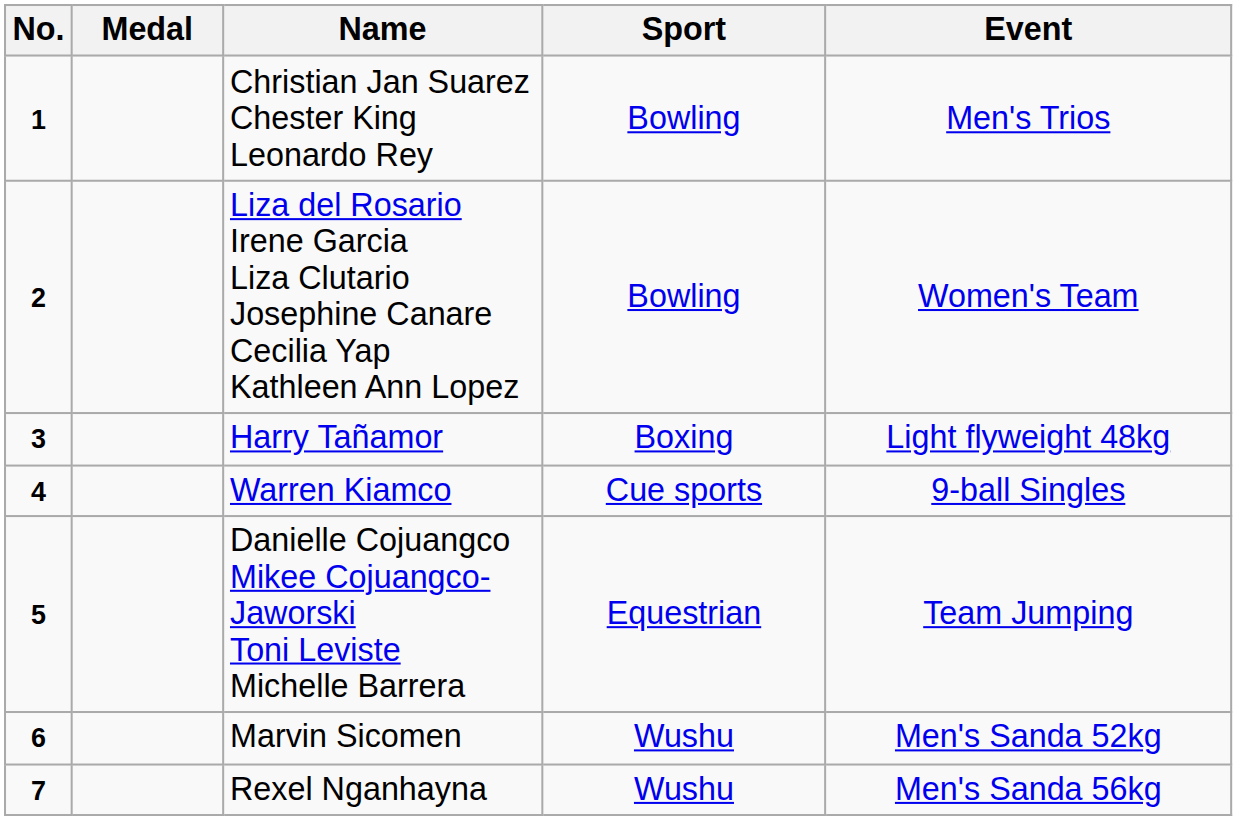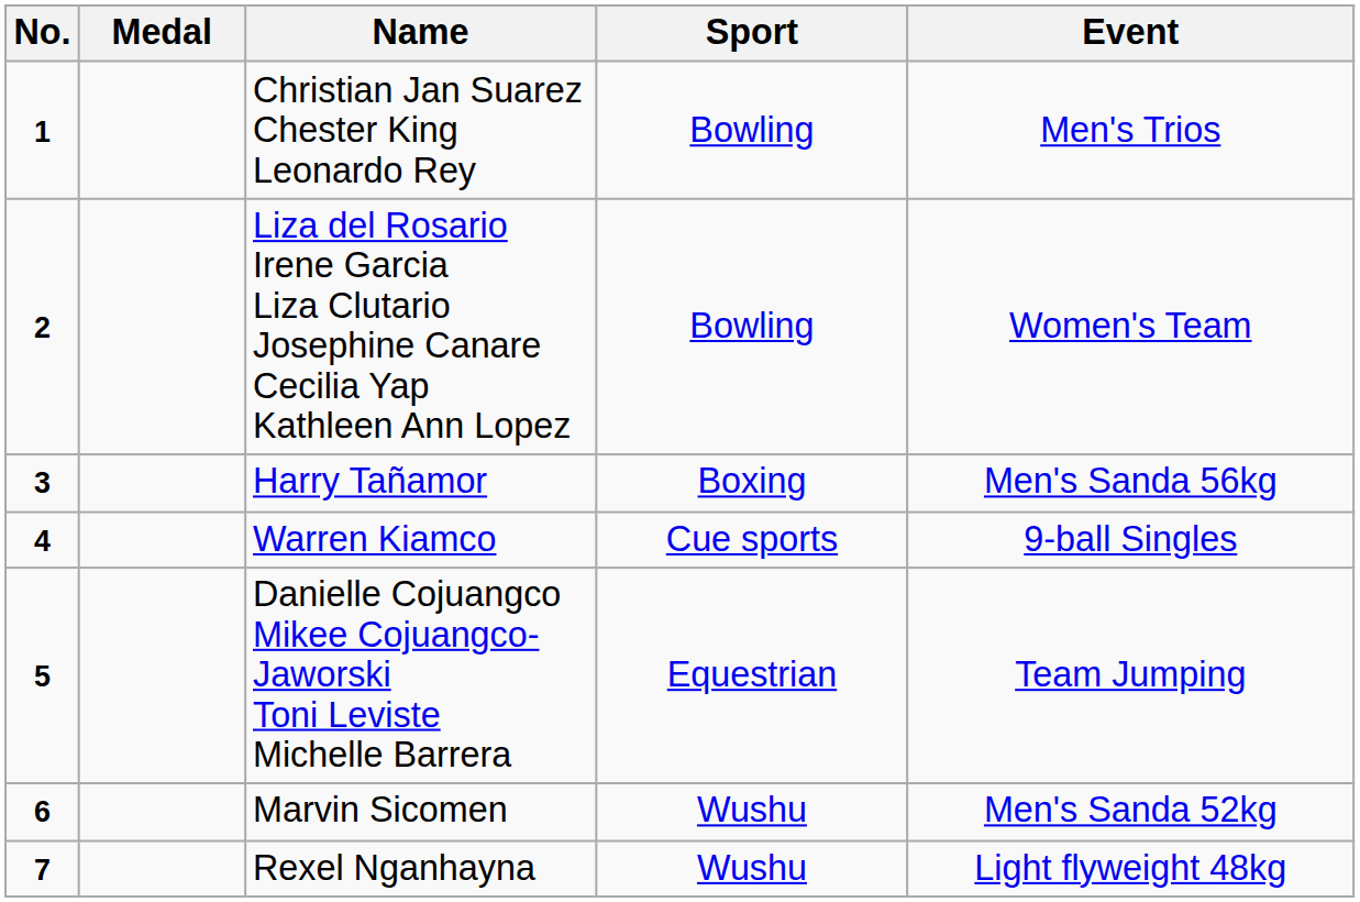Harry Tañamor | Event: Light flyweight 48kg -> Men's Sanda 56kg
Rexel Nganhayna | Event: Men's Sanda 56kg -> Light flyweight 48kg
